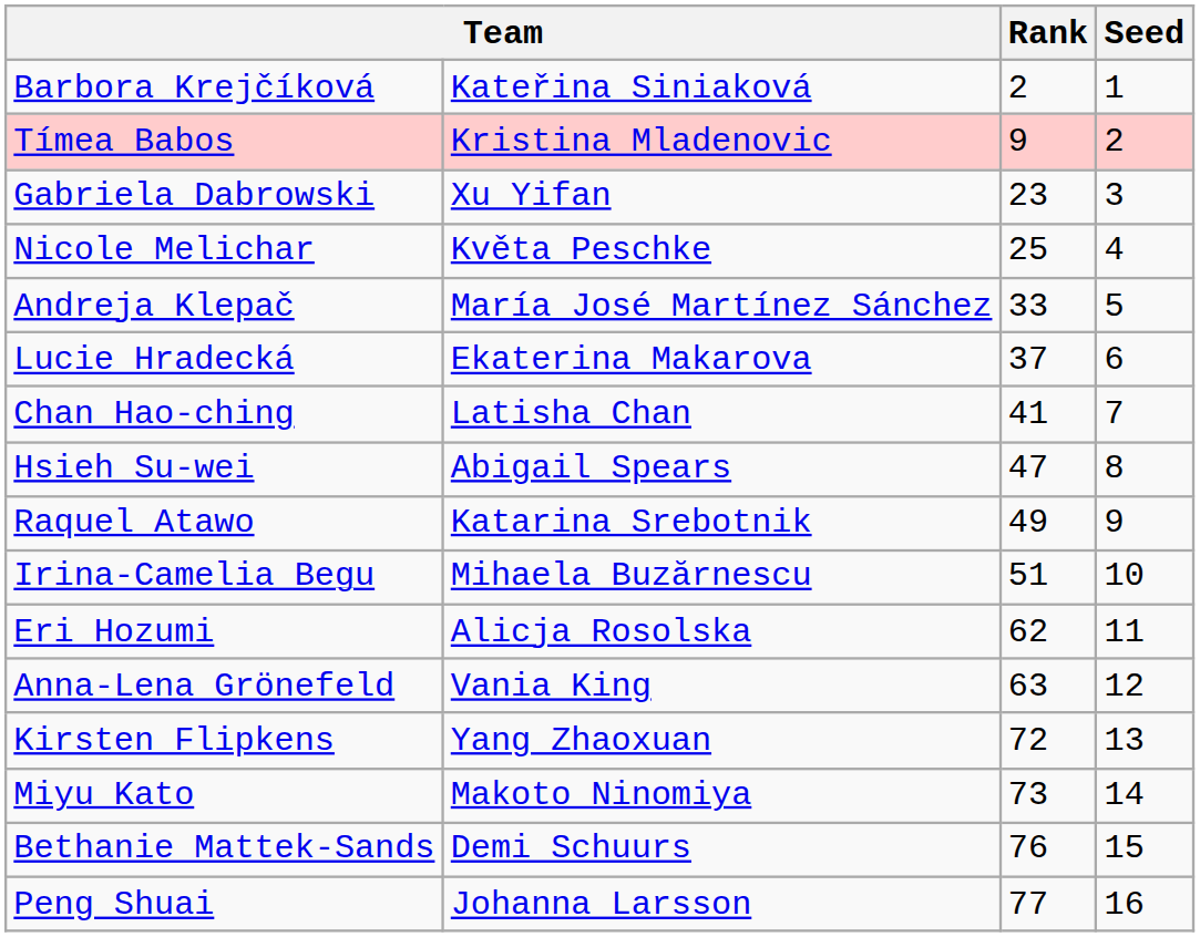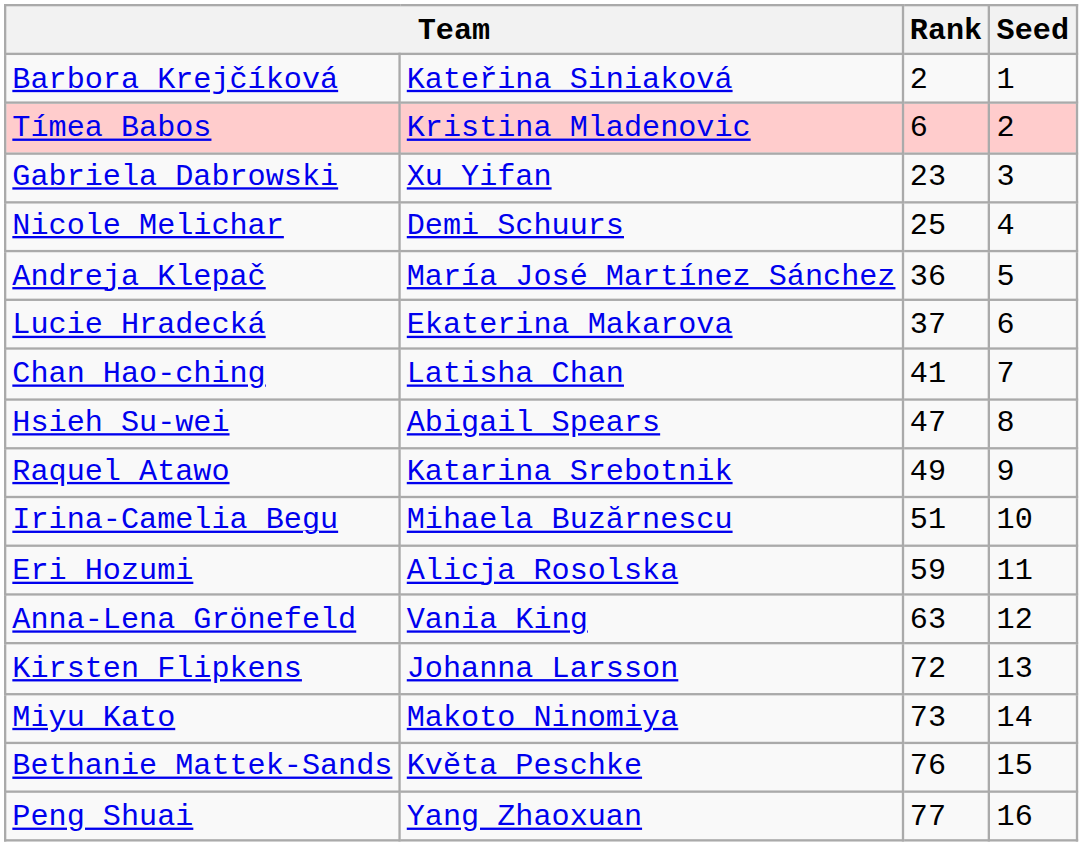Tímea Babos | Rank: 9 -> 6
Nicole Melichar | column 2: Květa Peschke -> Demi Schuurs
Andreja Klepač | Rank: 33 -> 36
Eri Hozumi | Rank: 62 -> 59
Kirsten Flipkens | column 2: Yang Zhaoxuan -> Johanna Larsson
Bethanie Mattek-Sands | column 2: Demi Schuurs -> Květa Peschke
Peng Shuai | column 2: Johanna Larsson -> Yang Zhaoxuan
